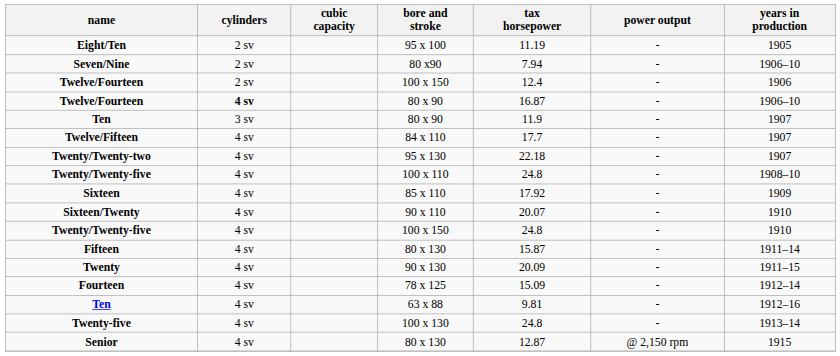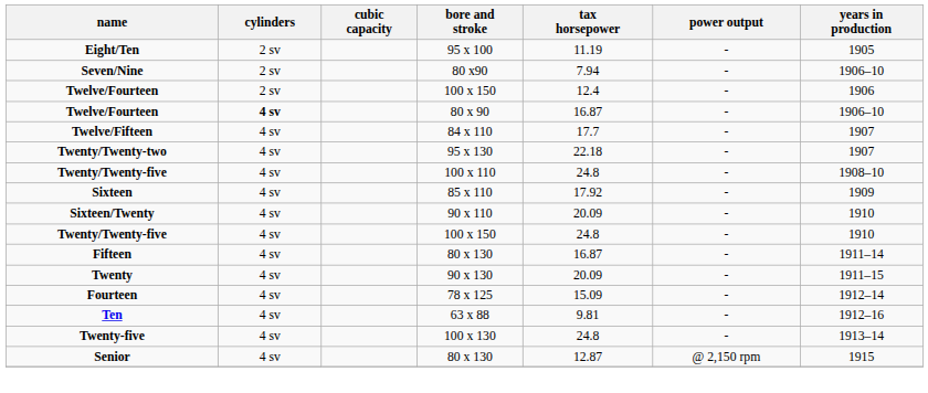- row: Ten | 3 sv | 80 x 90 | 11.9 | - | 1907
Sixteen/Twenty | tax horsepower: 20.07 -> 20.09
Fifteen | tax horsepower: 15.87 -> 16.87
